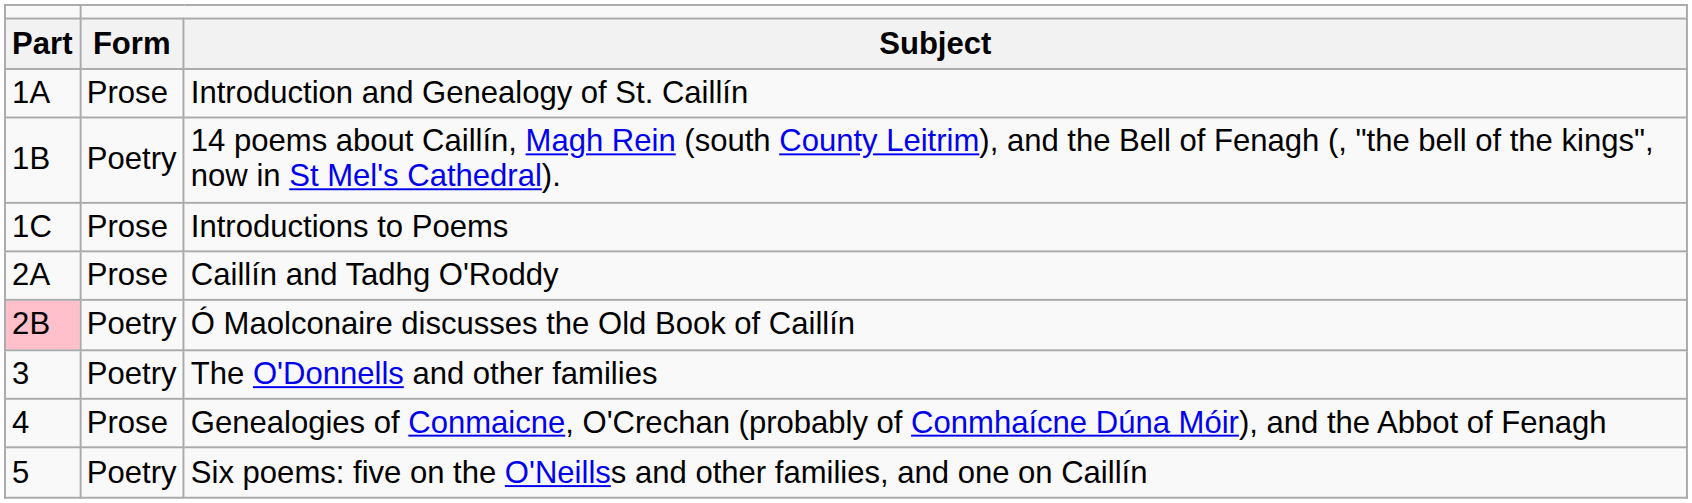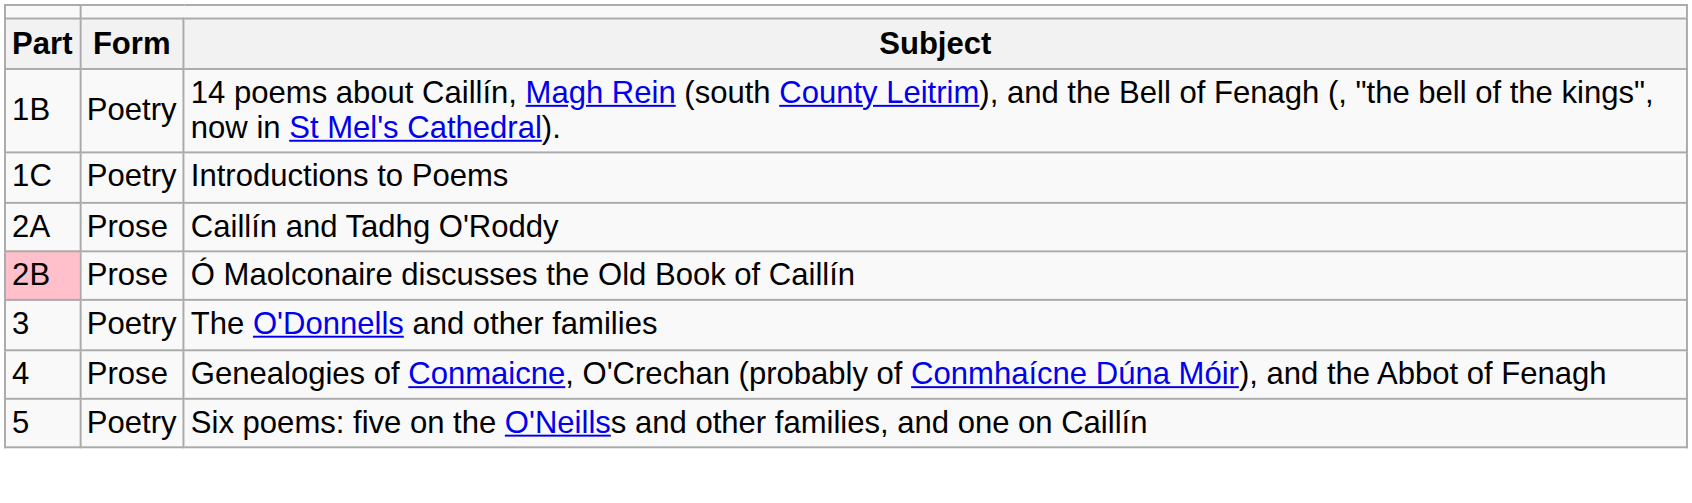- row: 1A | Prose | Introduction and Genealogy of St. Caillín
Introductions to Poems | column 2: Prose -> Poetry
Ó Maolconaire discusses the Old Book of Caillín | column 2: Poetry -> Prose
